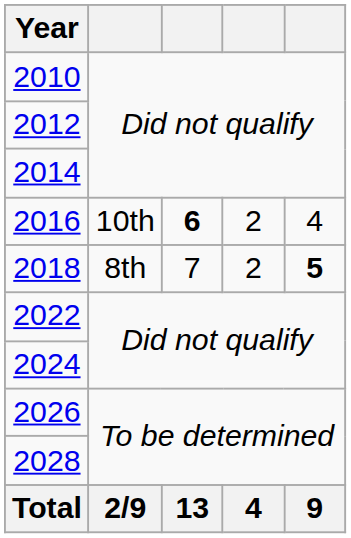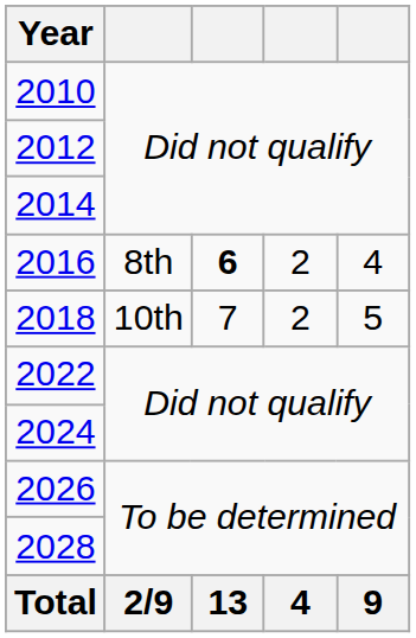2016 | column 2: 10th -> 8th
2018 | column 2: 8th -> 10th
2018 | column 5: bold -> normal
